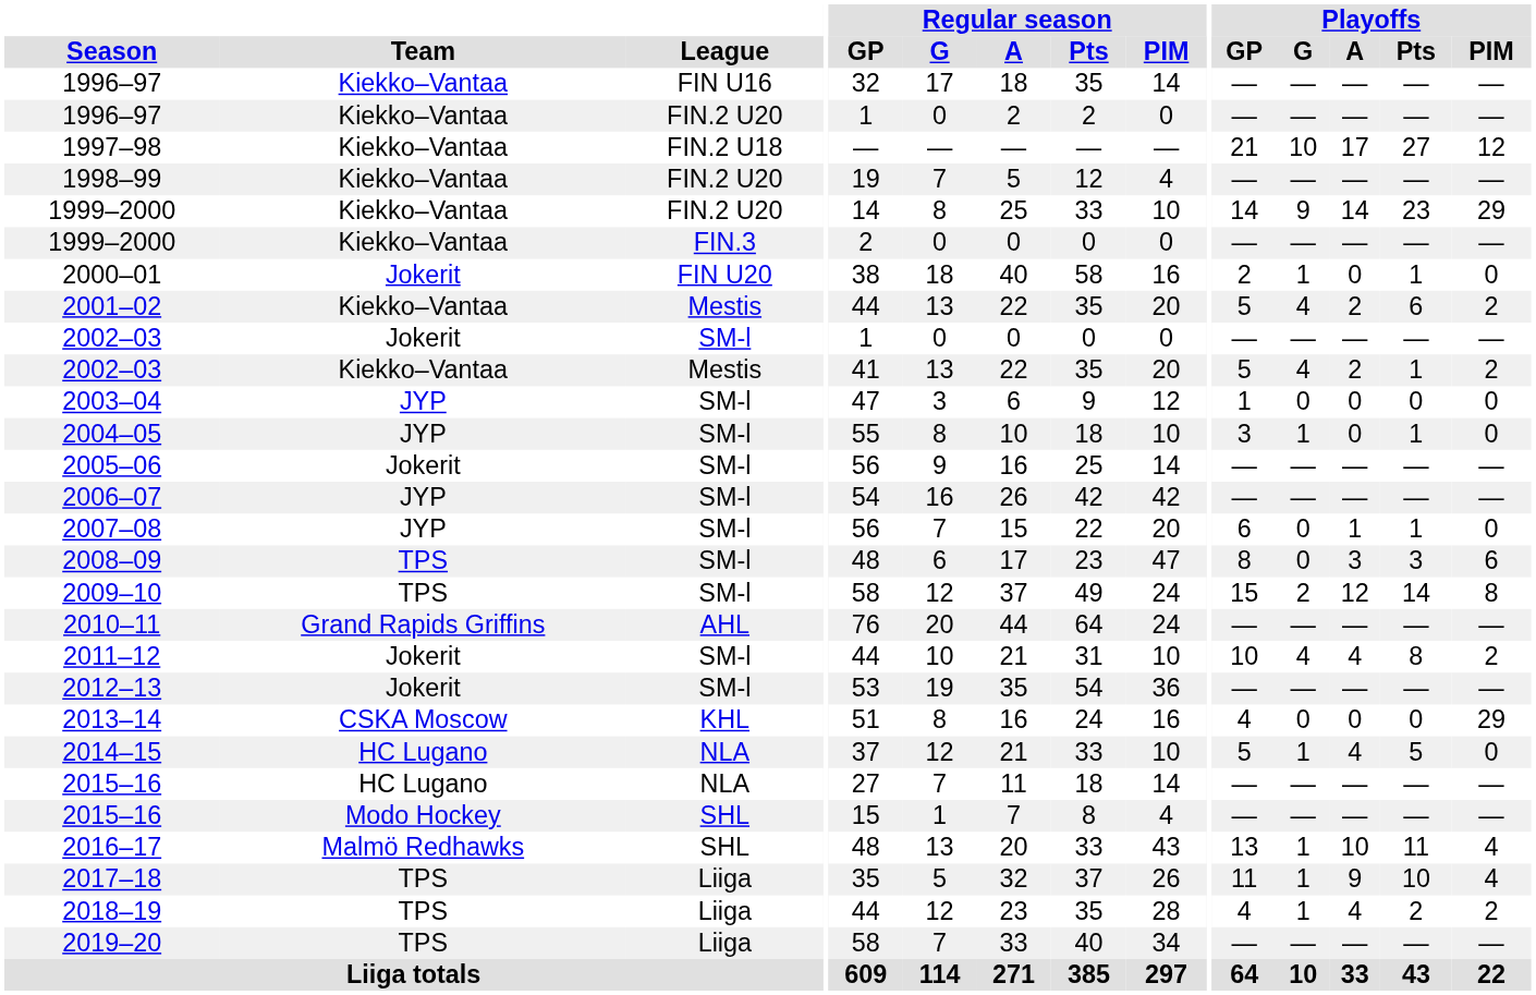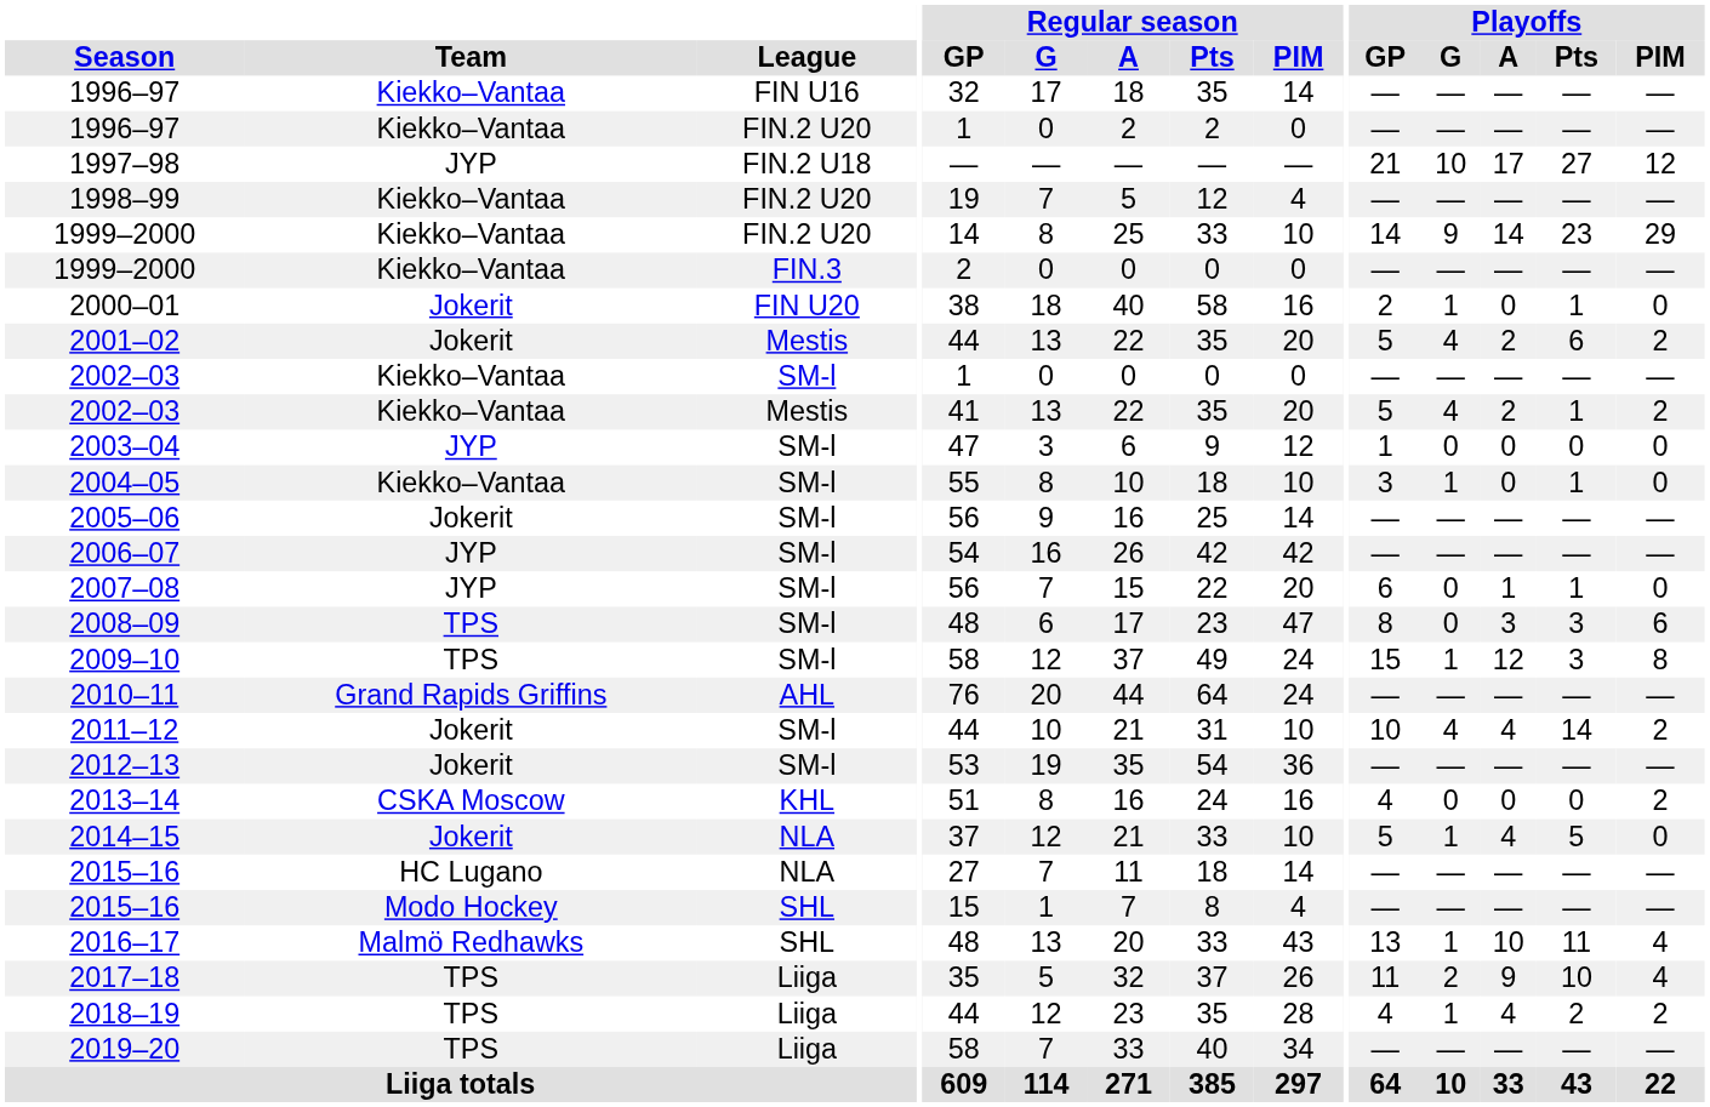1997–98 | Team: Kiekko–Vantaa -> JYP
2001–02 | Team: Kiekko–Vantaa -> Jokerit
2002–03 / SM-l | Team: Jokerit -> Kiekko–Vantaa
2004–05 | Team: JYP -> Kiekko–Vantaa
2009–10 | Playoffs / G: 2 -> 1
2009–10 | Playoffs / Pts: 14 -> 3
2011–12 | Playoffs / Pts: 8 -> 14
2013–14 | Playoffs / PIM: 29 -> 2
2014–15 | Team: HC Lugano -> Jokerit
2017–18 | Playoffs / G: 1 -> 2
